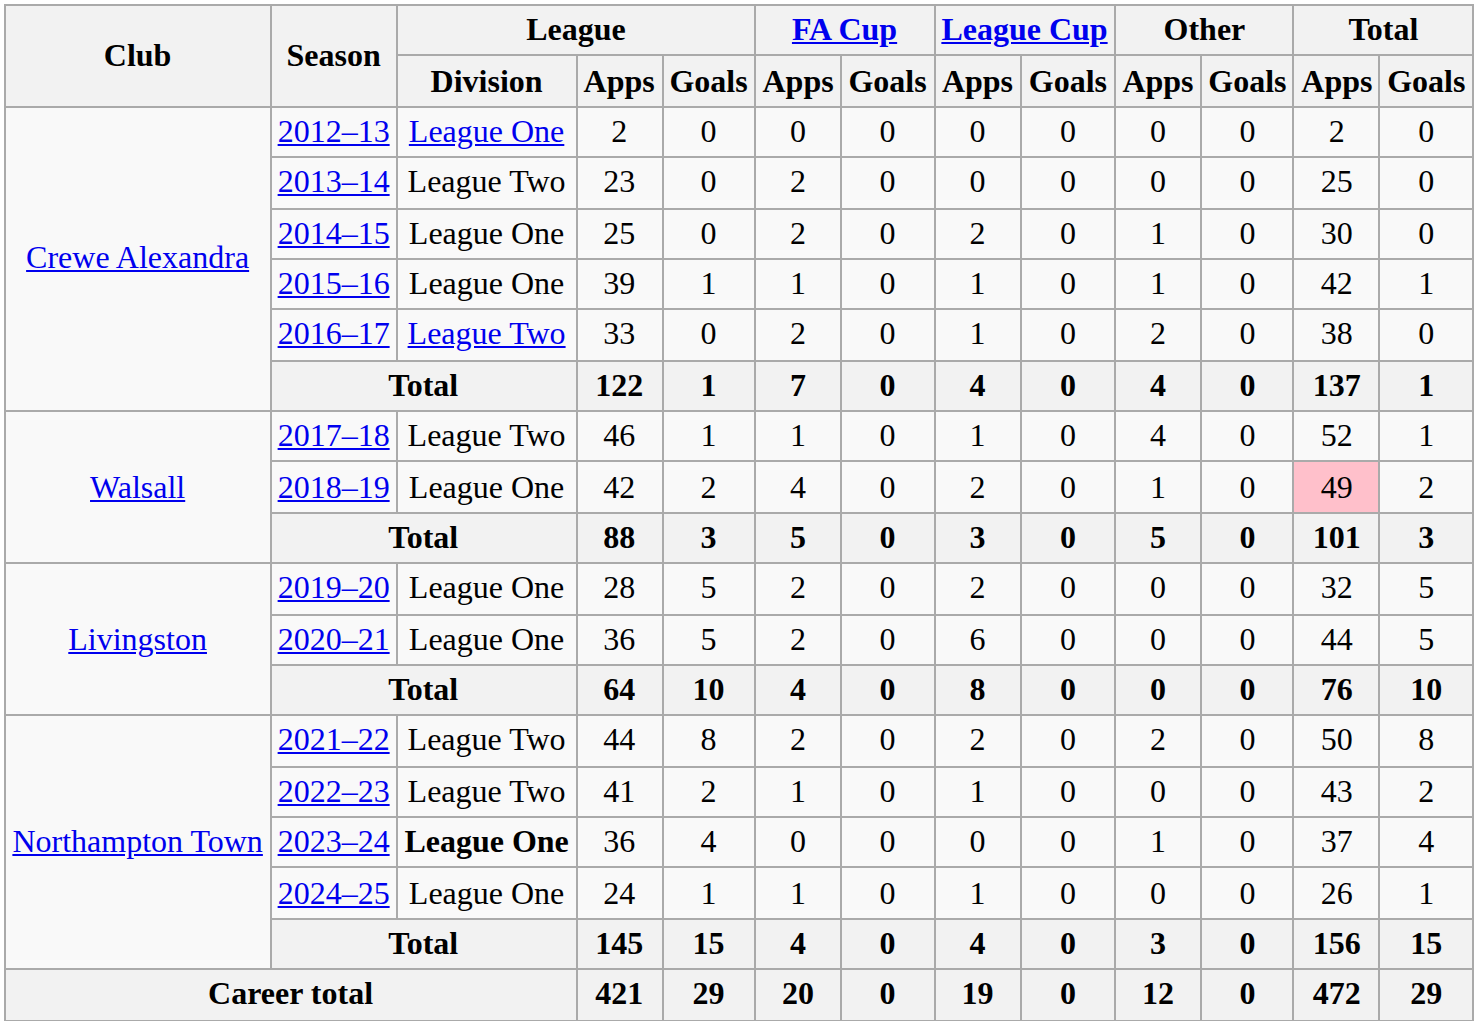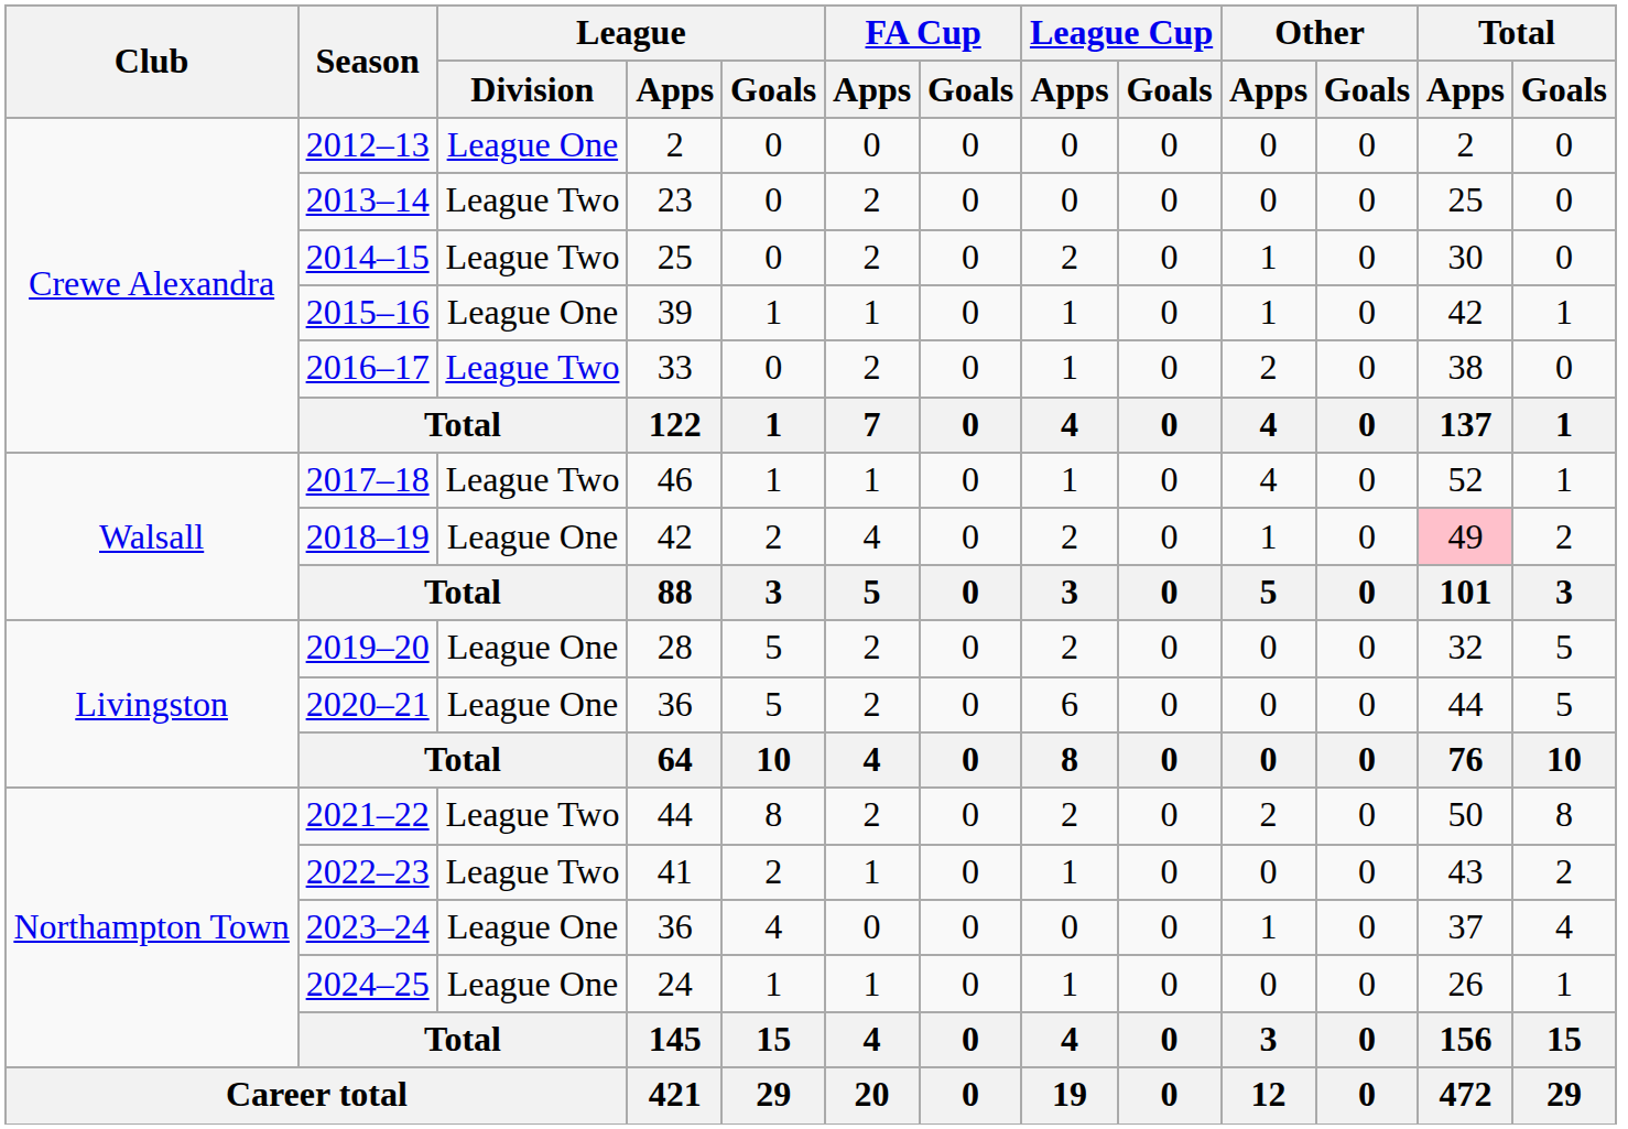2014–15 | League / Division: League One -> League Two
2023–24 | League / Division: bold -> normal
